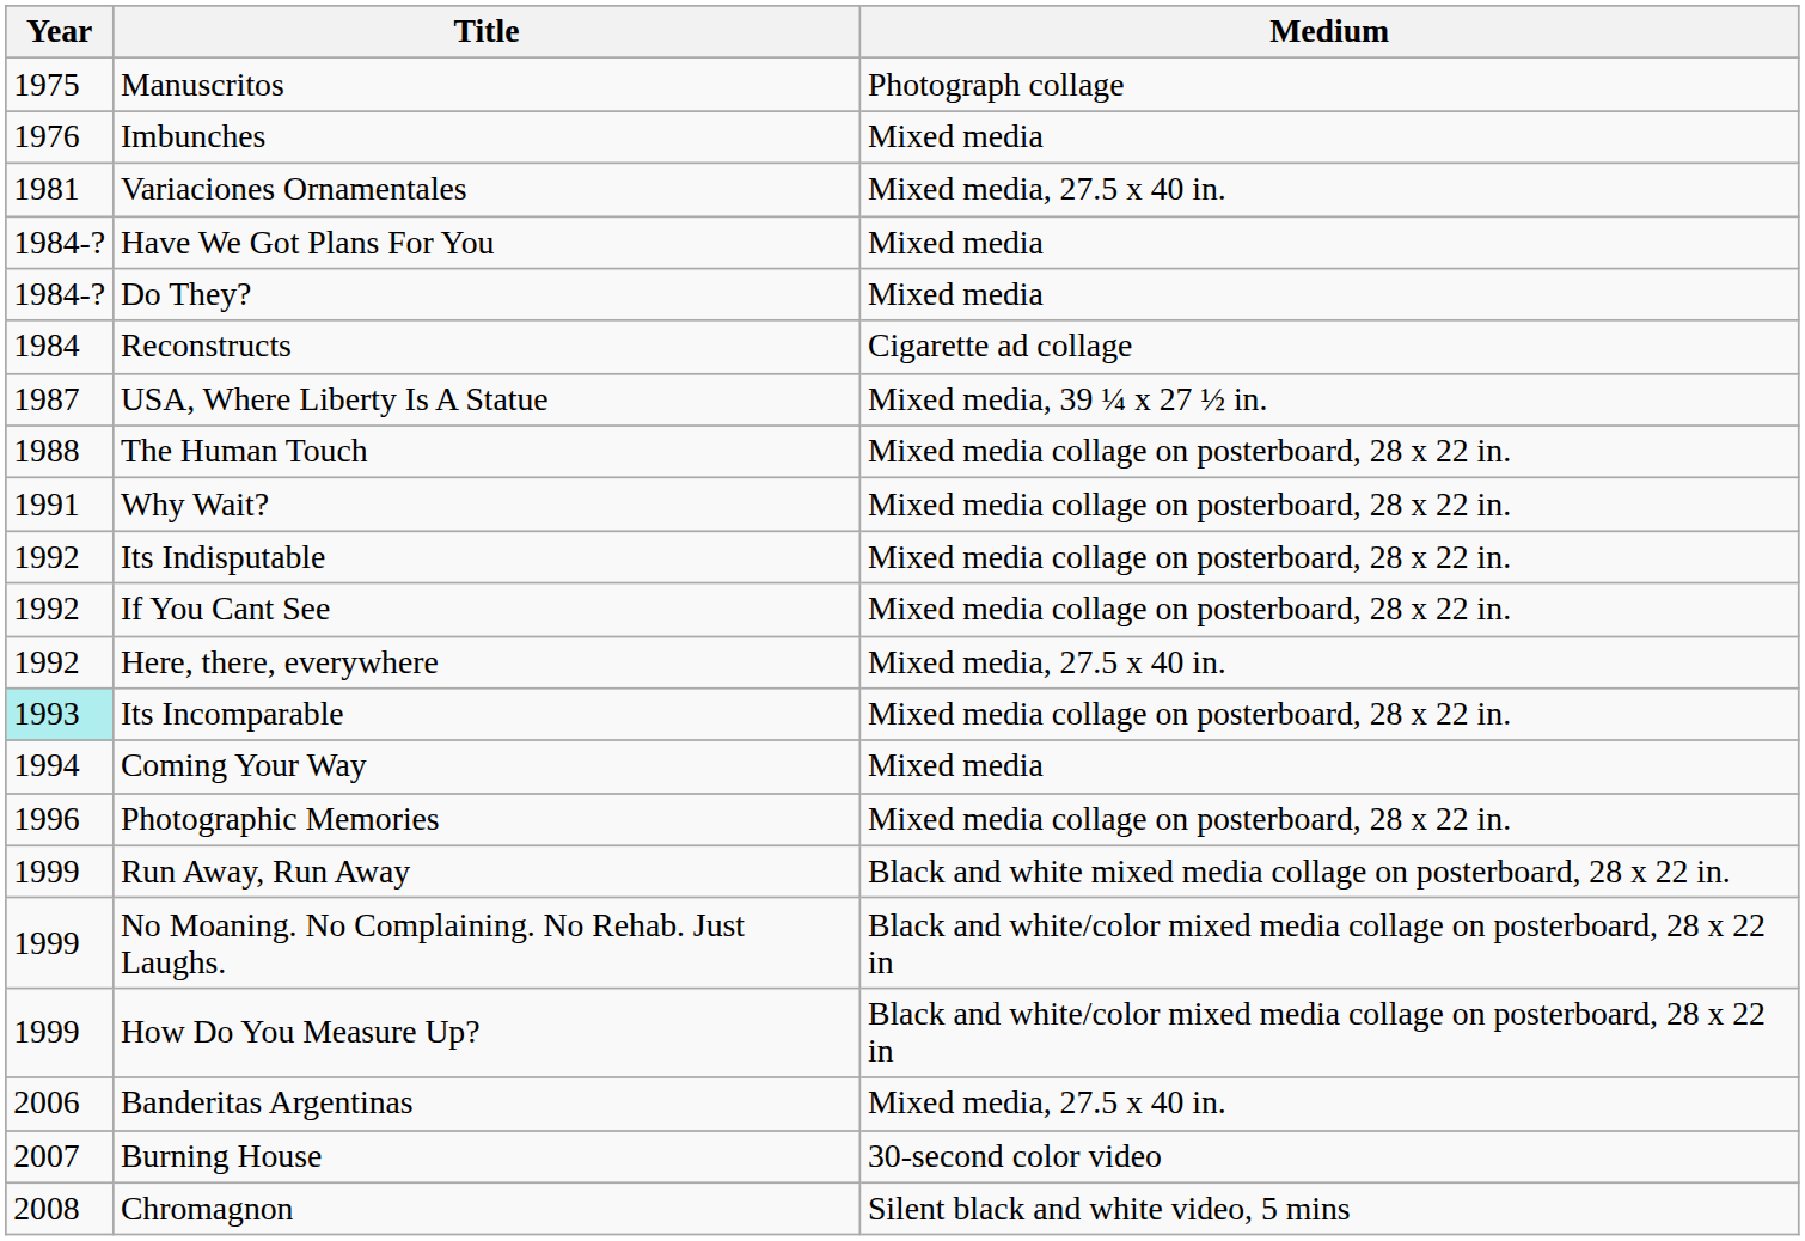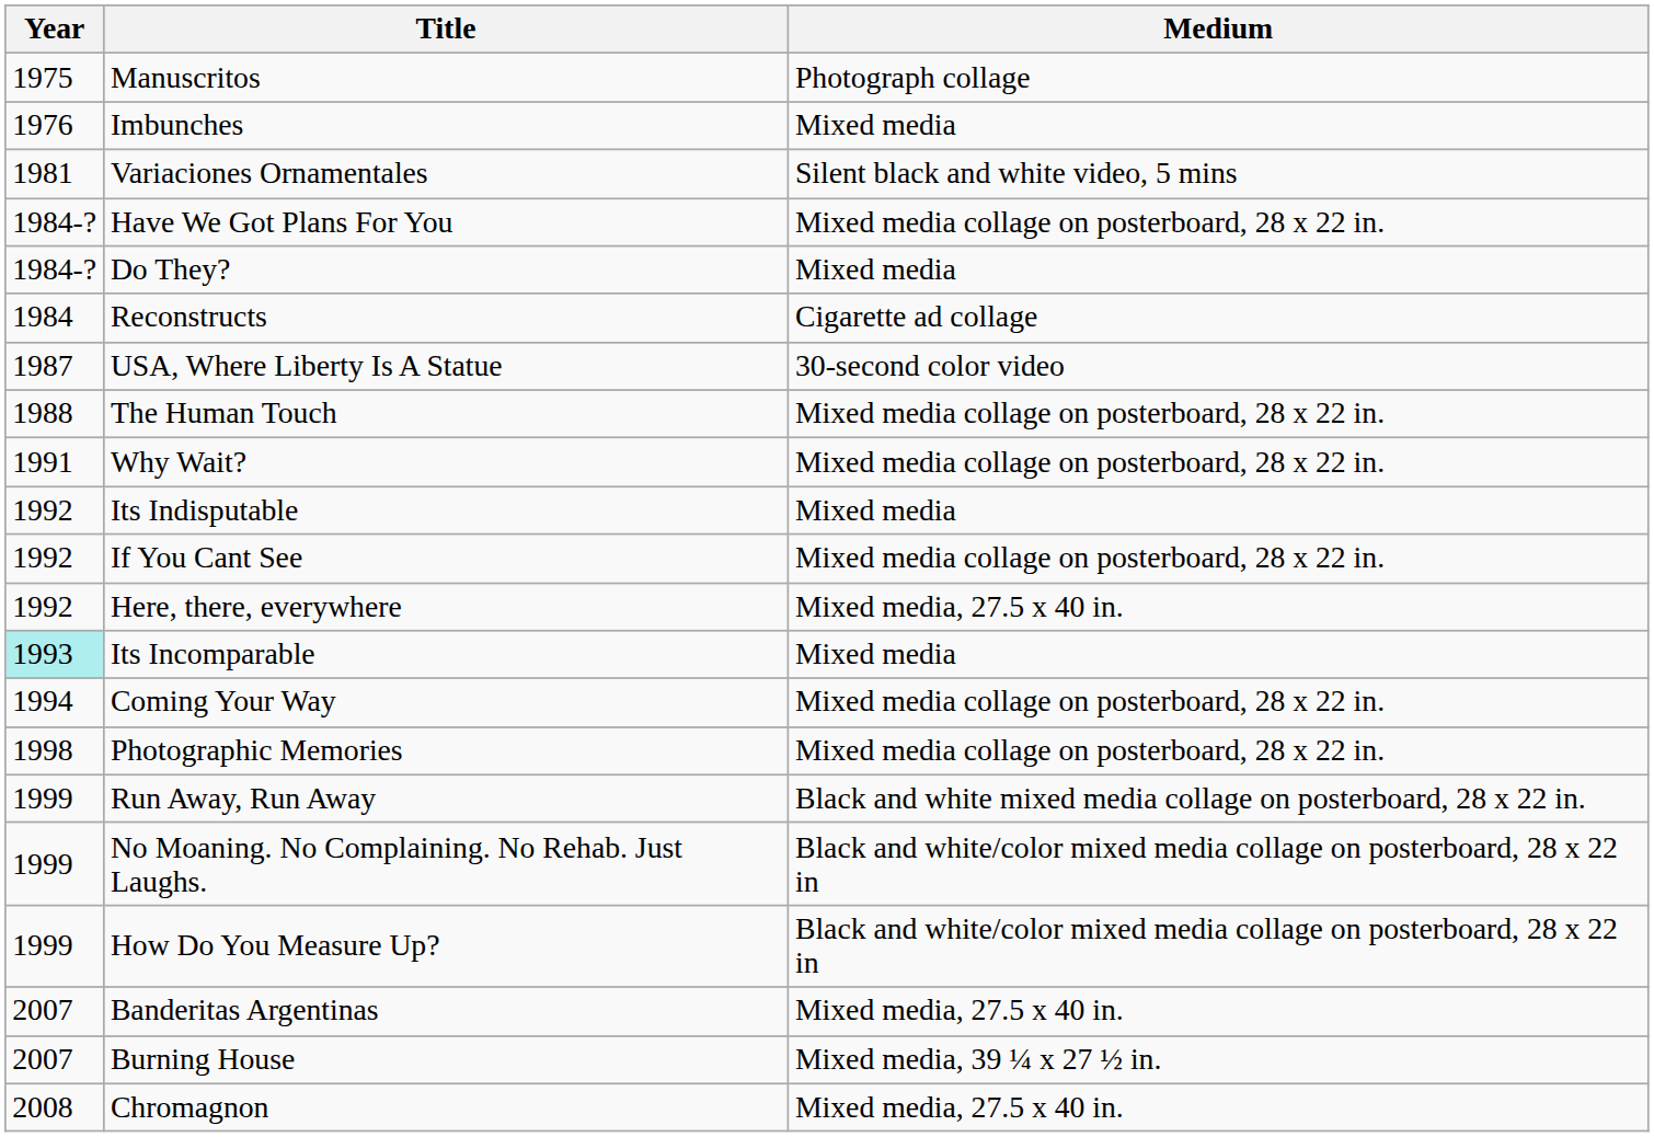Variaciones Ornamentales | Medium: Mixed media, 27.5 x 40 in. -> Silent black and white video, 5 mins
Have We Got Plans For You | Medium: Mixed media -> Mixed media collage on posterboard, 28 x 22 in.
USA, Where Liberty Is A Statue | Medium: Mixed media, 39 ¼ x 27 ½ in. -> 30-second color video
Its Indisputable | Medium: Mixed media collage on posterboard, 28 x 22 in. -> Mixed media
Its Incomparable | Medium: Mixed media collage on posterboard, 28 x 22 in. -> Mixed media
Coming Your Way | Medium: Mixed media -> Mixed media collage on posterboard, 28 x 22 in.
Photographic Memories | Year: 1996 -> 1998
Banderitas Argentinas | Year: 2006 -> 2007
Burning House | Medium: 30-second color video -> Mixed media, 39 ¼ x 27 ½ in.
Chromagnon | Medium: Silent black and white video, 5 mins -> Mixed media, 27.5 x 40 in.
